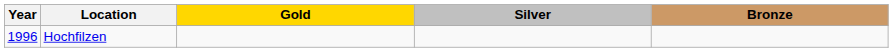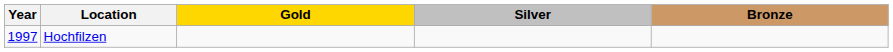Hochfilzen | Year: 1996 -> 1997
